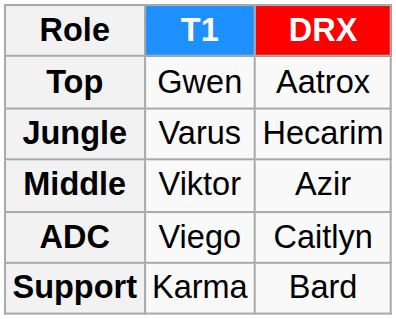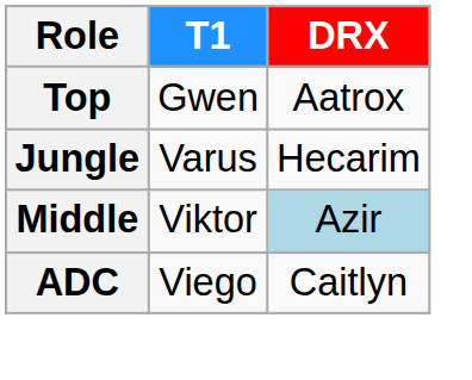Middle | DRX: no background -> lightblue background
- row: Support | Karma | Bard
